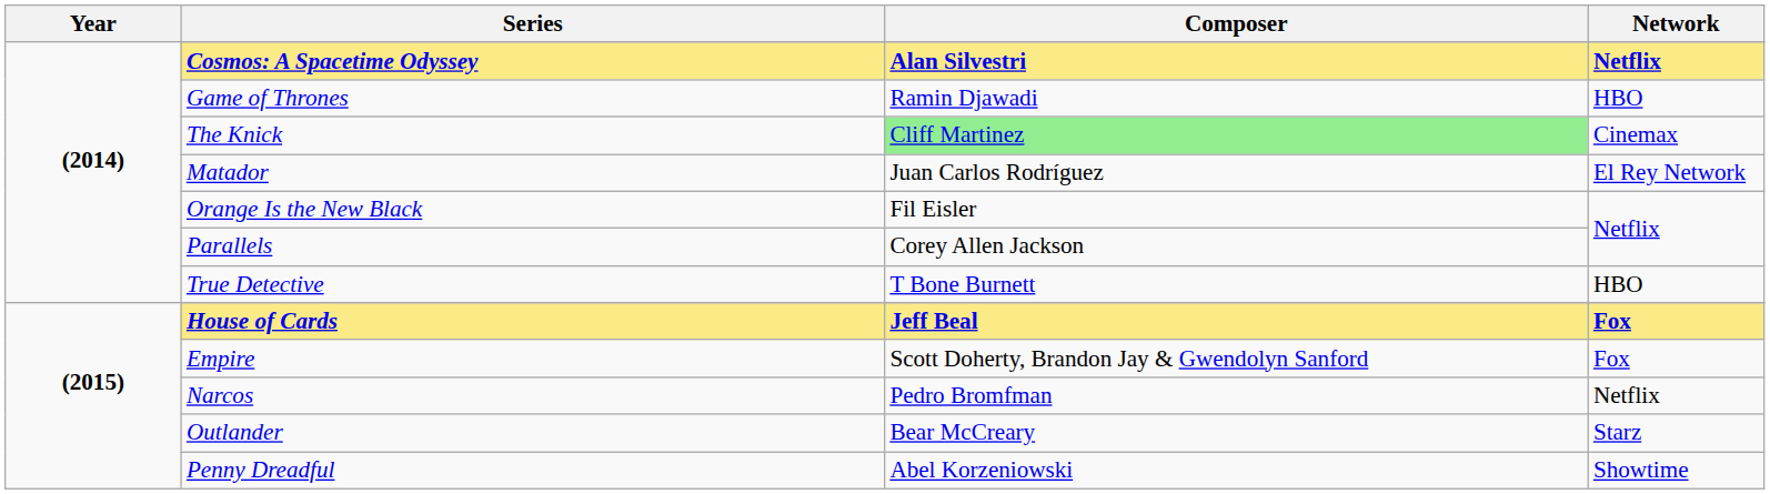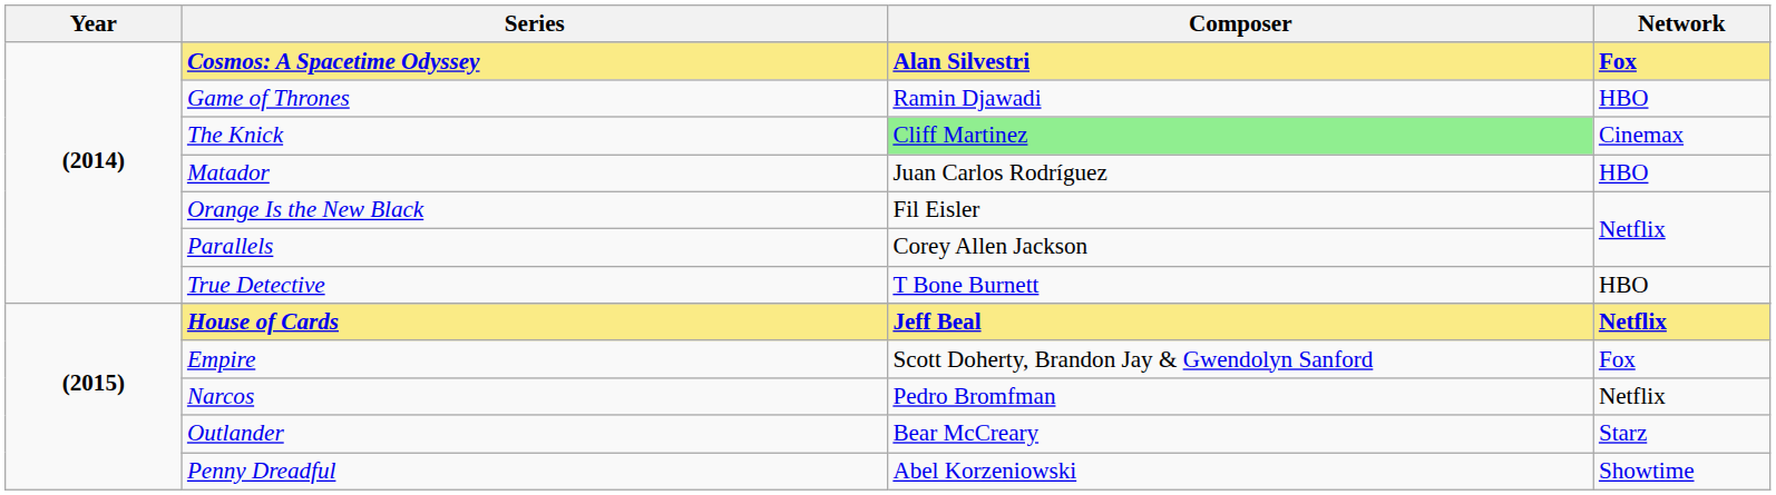Cosmos: A Spacetime Odyssey | Network: Netflix -> Fox
Matador | Network: El Rey Network -> HBO
House of Cards | Network: Fox -> Netflix
